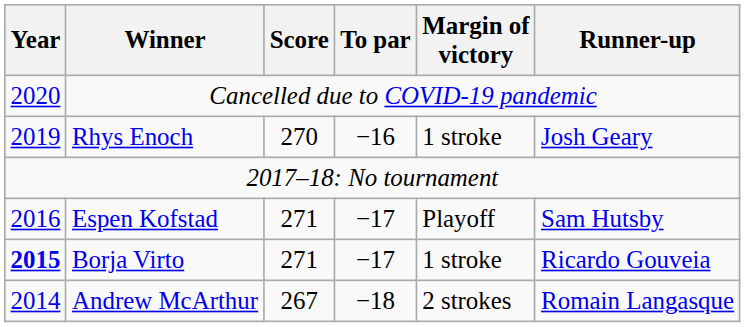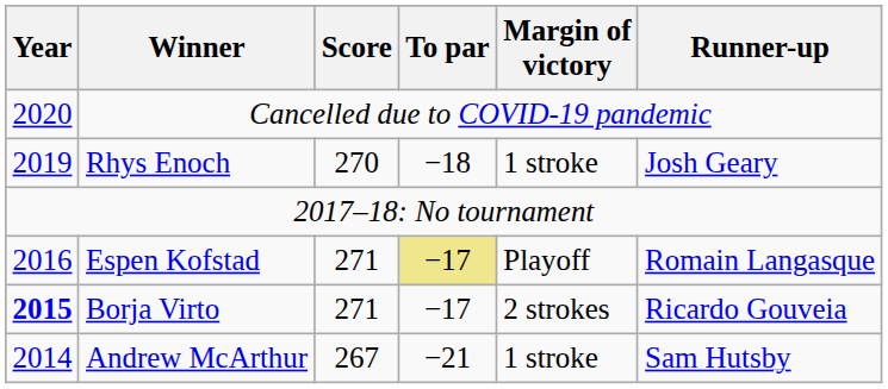Rhys Enoch | To par: −16 -> −18
Espen Kofstad | To par: no background -> khaki background
Espen Kofstad | Runner-up: Sam Hutsby -> Romain Langasque
Borja Virto | Margin of victory: 1 stroke -> 2 strokes
Andrew McArthur | To par: −18 -> −21
Andrew McArthur | Margin of victory: 2 strokes -> 1 stroke
Andrew McArthur | Runner-up: Romain Langasque -> Sam Hutsby
